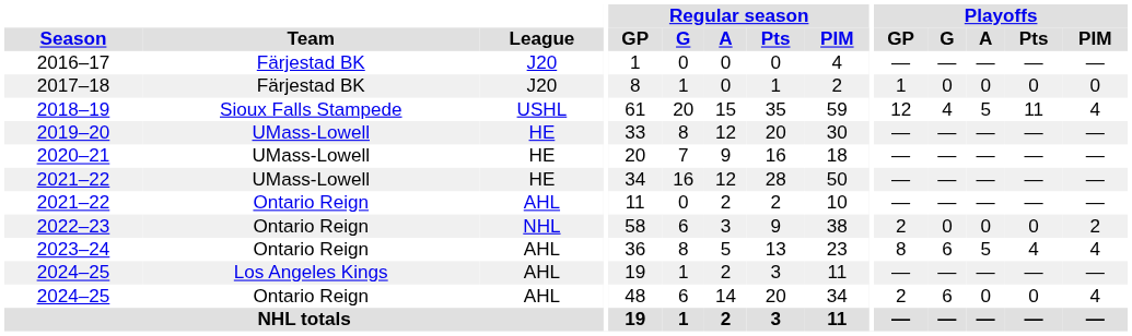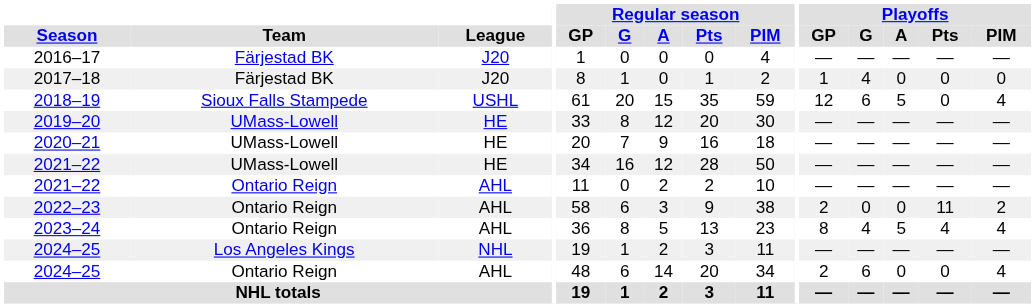2017–18 | Playoffs / G: 0 -> 4
2018–19 | Playoffs / G: 4 -> 6
2018–19 | Playoffs / Pts: 11 -> 0
2022–23 | League: NHL -> AHL
2022–23 | Playoffs / Pts: 0 -> 11
2023–24 | Playoffs / G: 6 -> 4
2024–25 / Los Angeles Kings | League: AHL -> NHL
